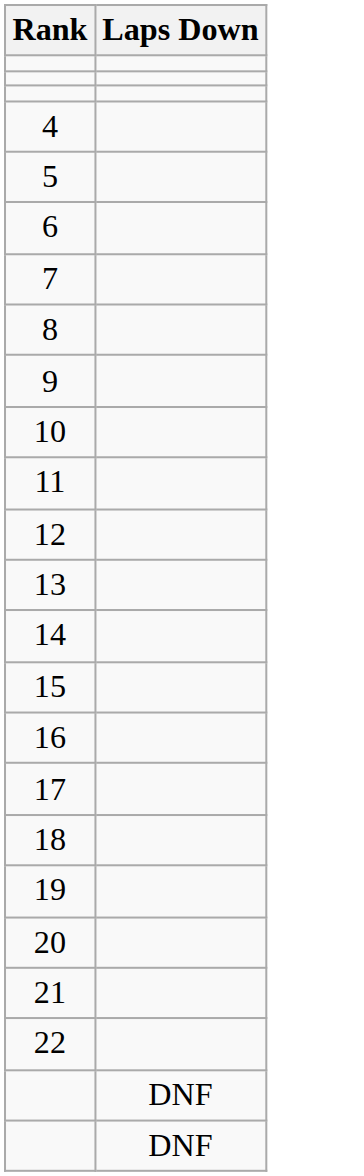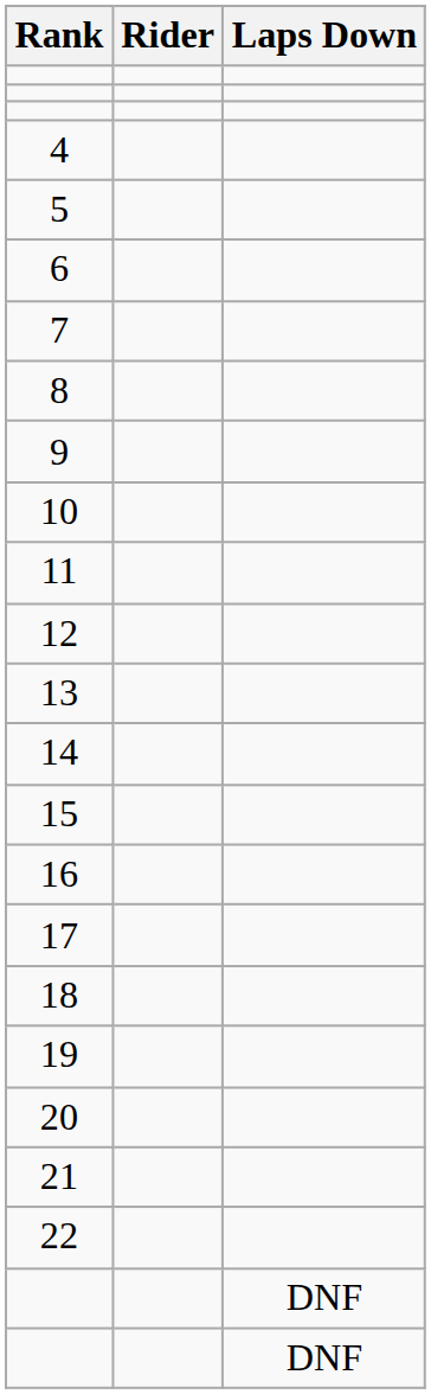+ column: Rider
